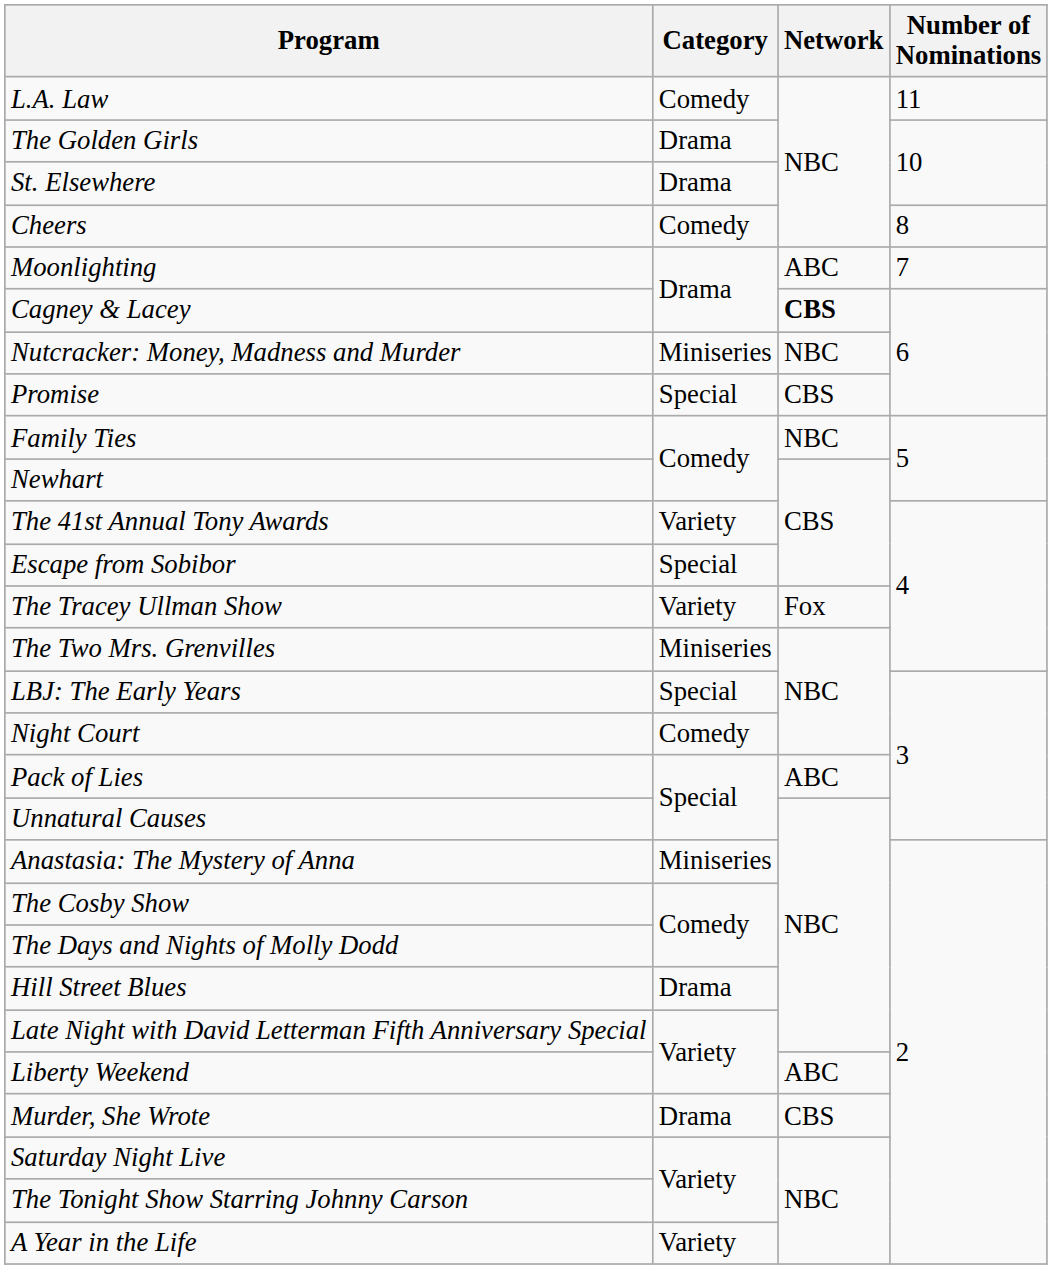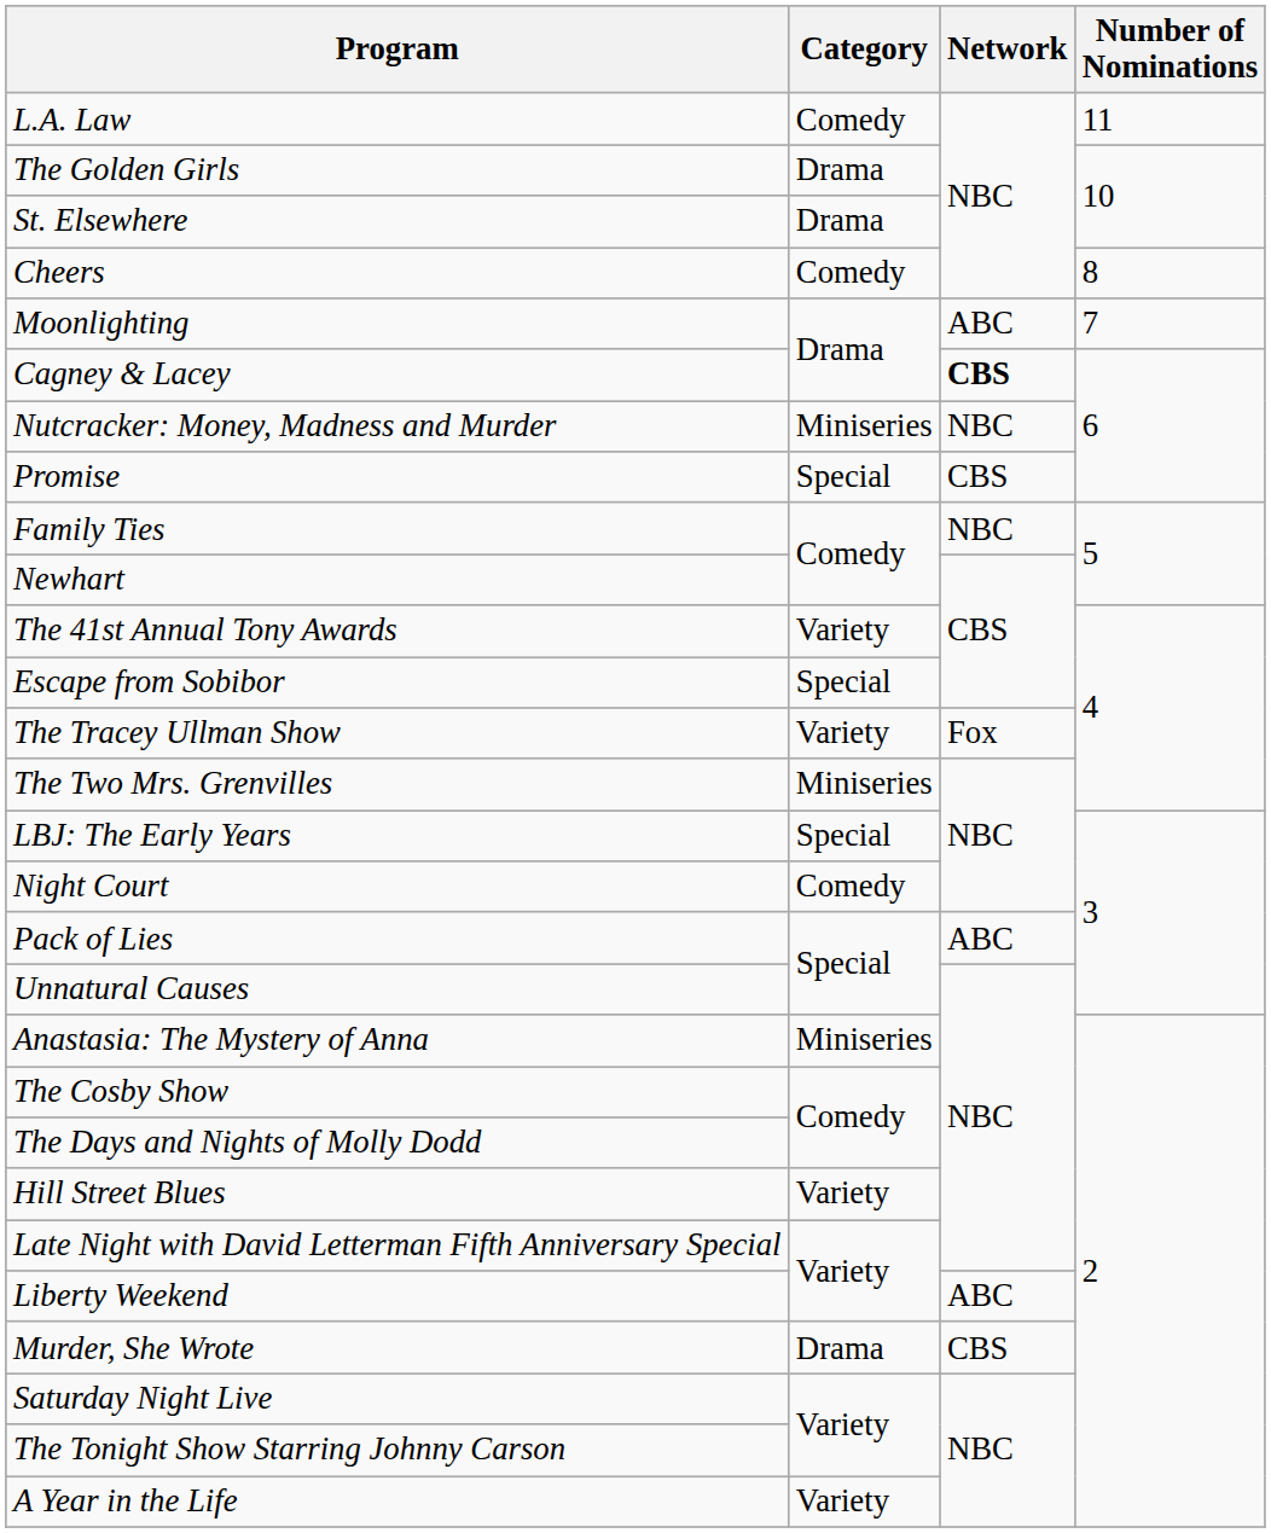Hill Street Blues | Category: Drama -> Variety
